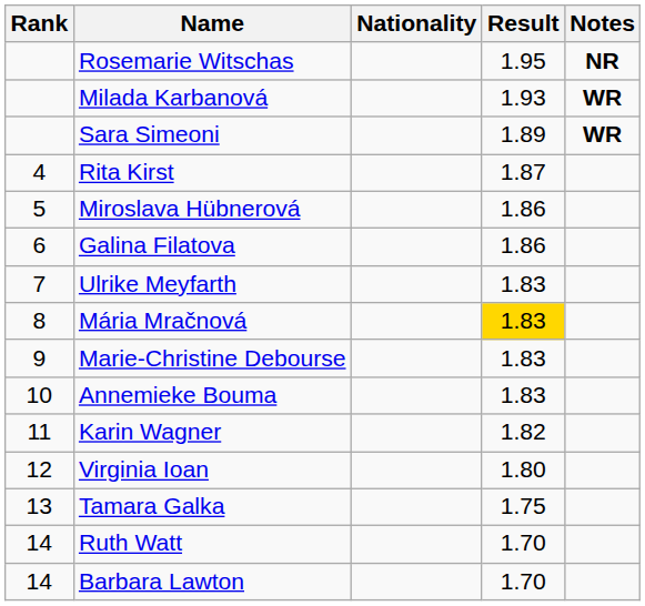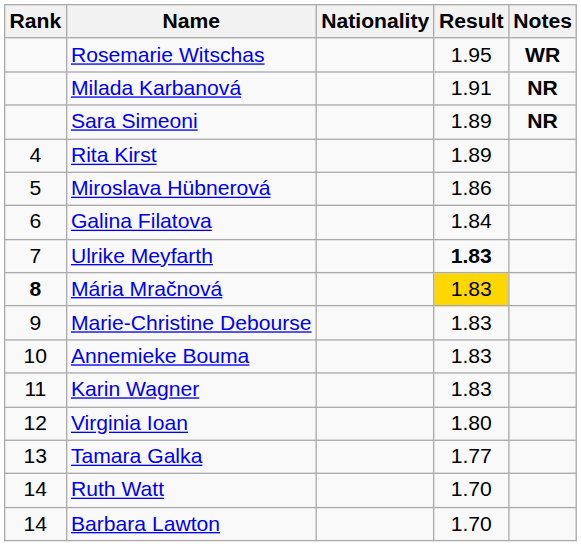Rosemarie Witschas | Notes: NR -> WR
Milada Karbanová | Result: 1.93 -> 1.91
Milada Karbanová | Notes: WR -> NR
Sara Simeoni | Notes: WR -> NR
Rita Kirst | Result: 1.87 -> 1.89
Galina Filatova | Result: 1.86 -> 1.84
Ulrike Meyfarth | Result: normal -> bold
Mária Mračnová | Rank: normal -> bold
Karin Wagner | Result: 1.82 -> 1.83
Tamara Galka | Result: 1.75 -> 1.77
